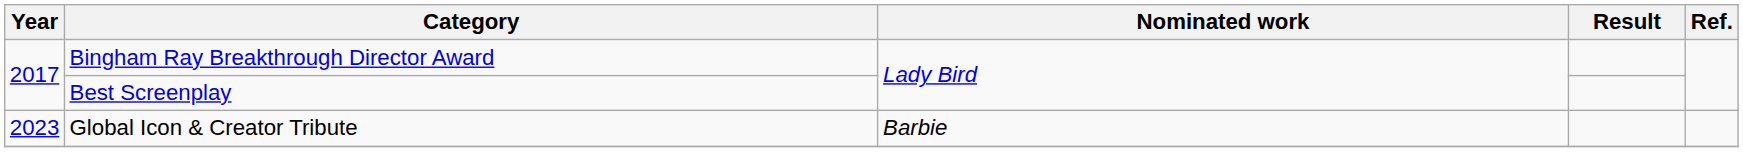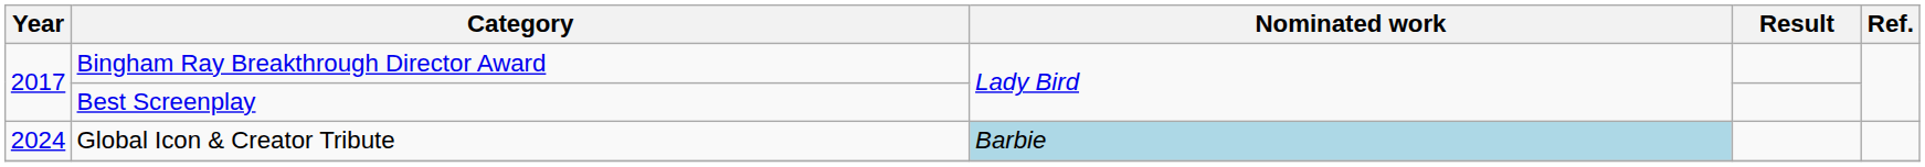Global Icon & Creator Tribute | Year: 2023 -> 2024
Global Icon & Creator Tribute | Nominated work: no background -> lightblue background
